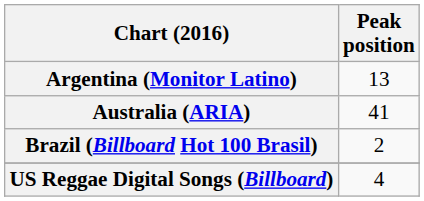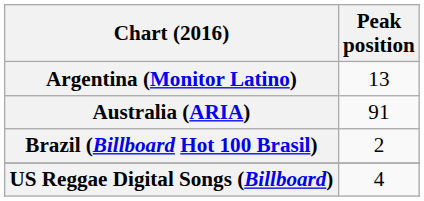Australia (ARIA) | Peak position: 41 -> 91
